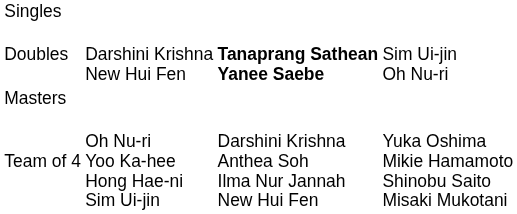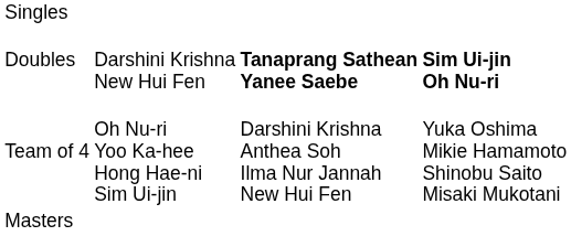Doubles | column 4: normal -> bold
rows swapped: Team of 4 <-> Masters
